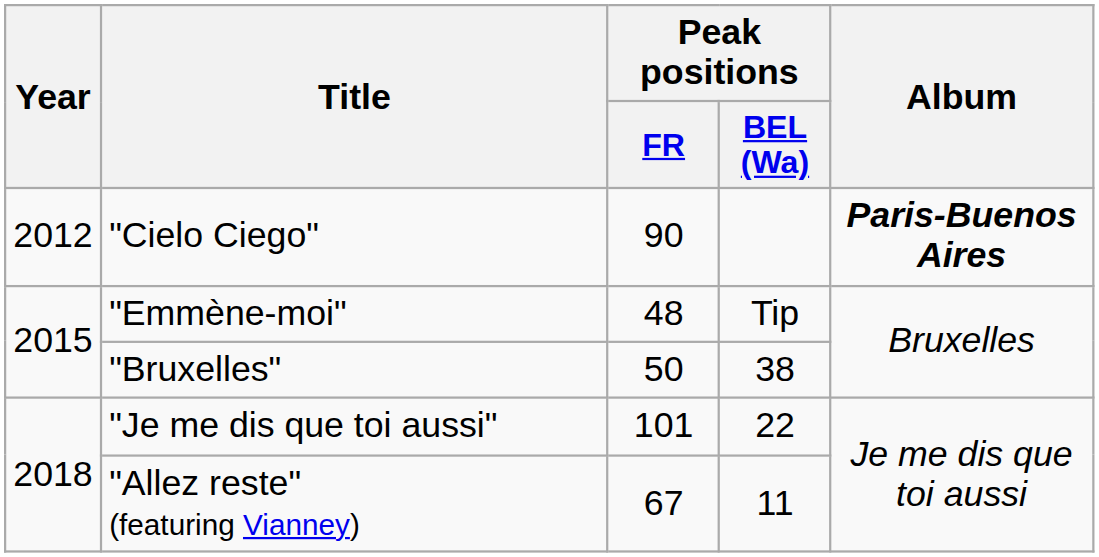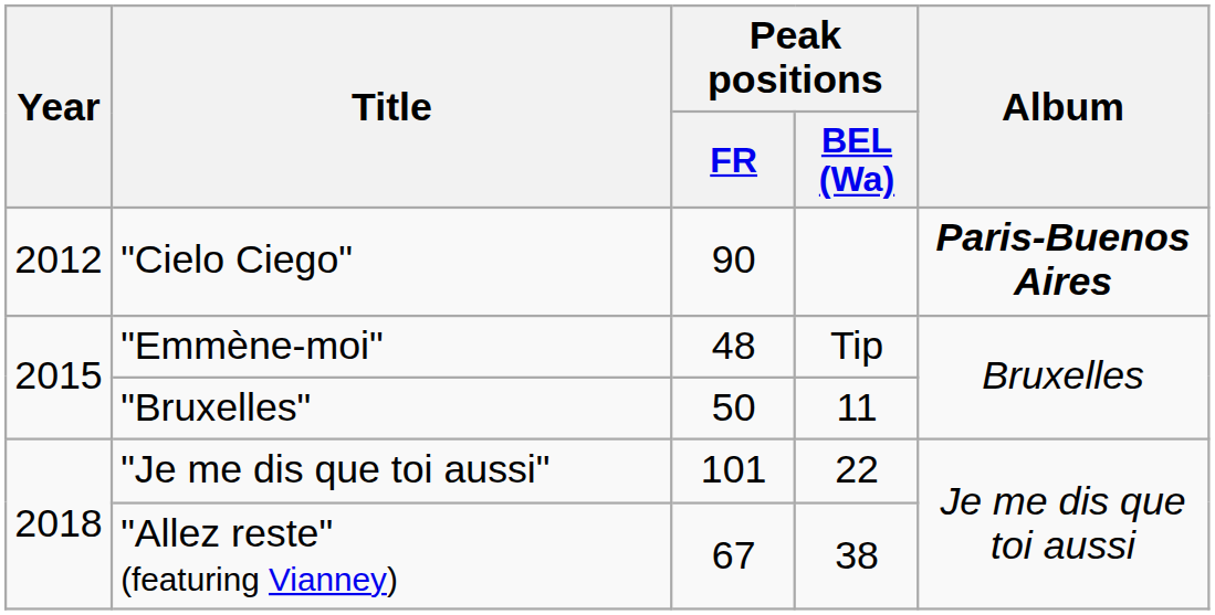"Bruxelles" | Peak positions / BEL (Wa): 38 -> 11
"Allez reste" (featuring Vianney) | Peak positions / BEL (Wa): 11 -> 38
